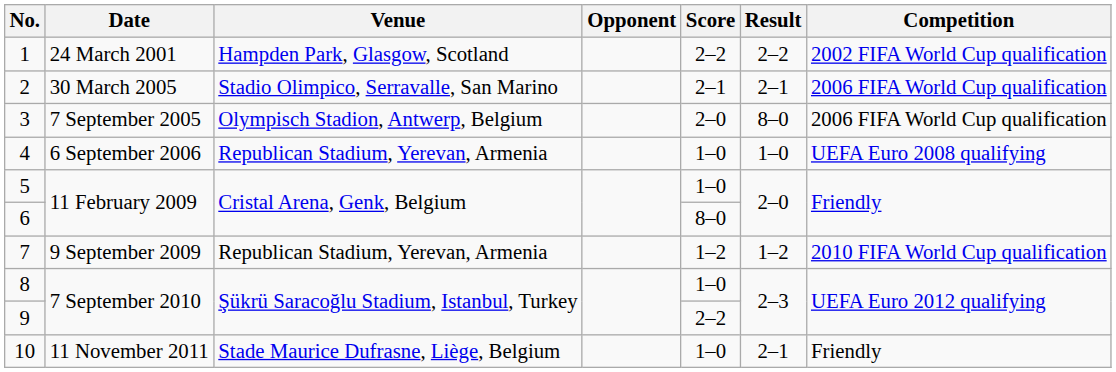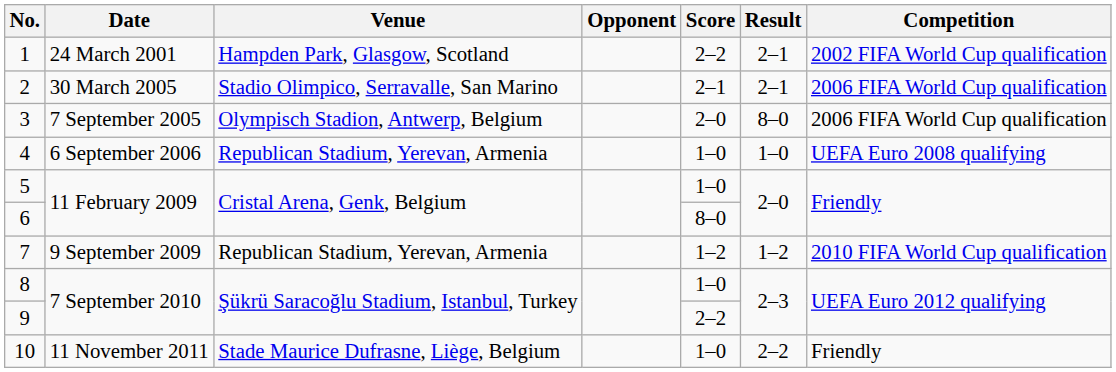1 | Result: 2–2 -> 2–1
10 | Result: 2–1 -> 2–2
